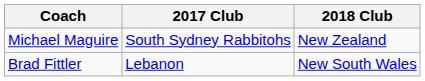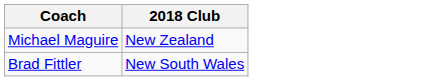- column: 2017 Club | South Sydney Rabbitohs | Lebanon
